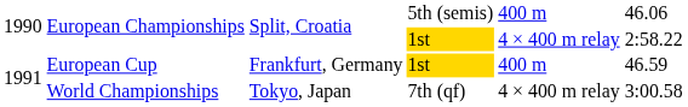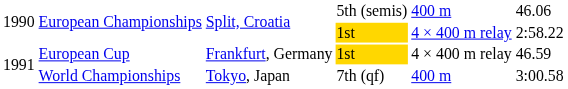European Cup | column 5: 400 m -> 4 × 400 m relay
World Championships | column 5: 4 × 400 m relay -> 400 m
